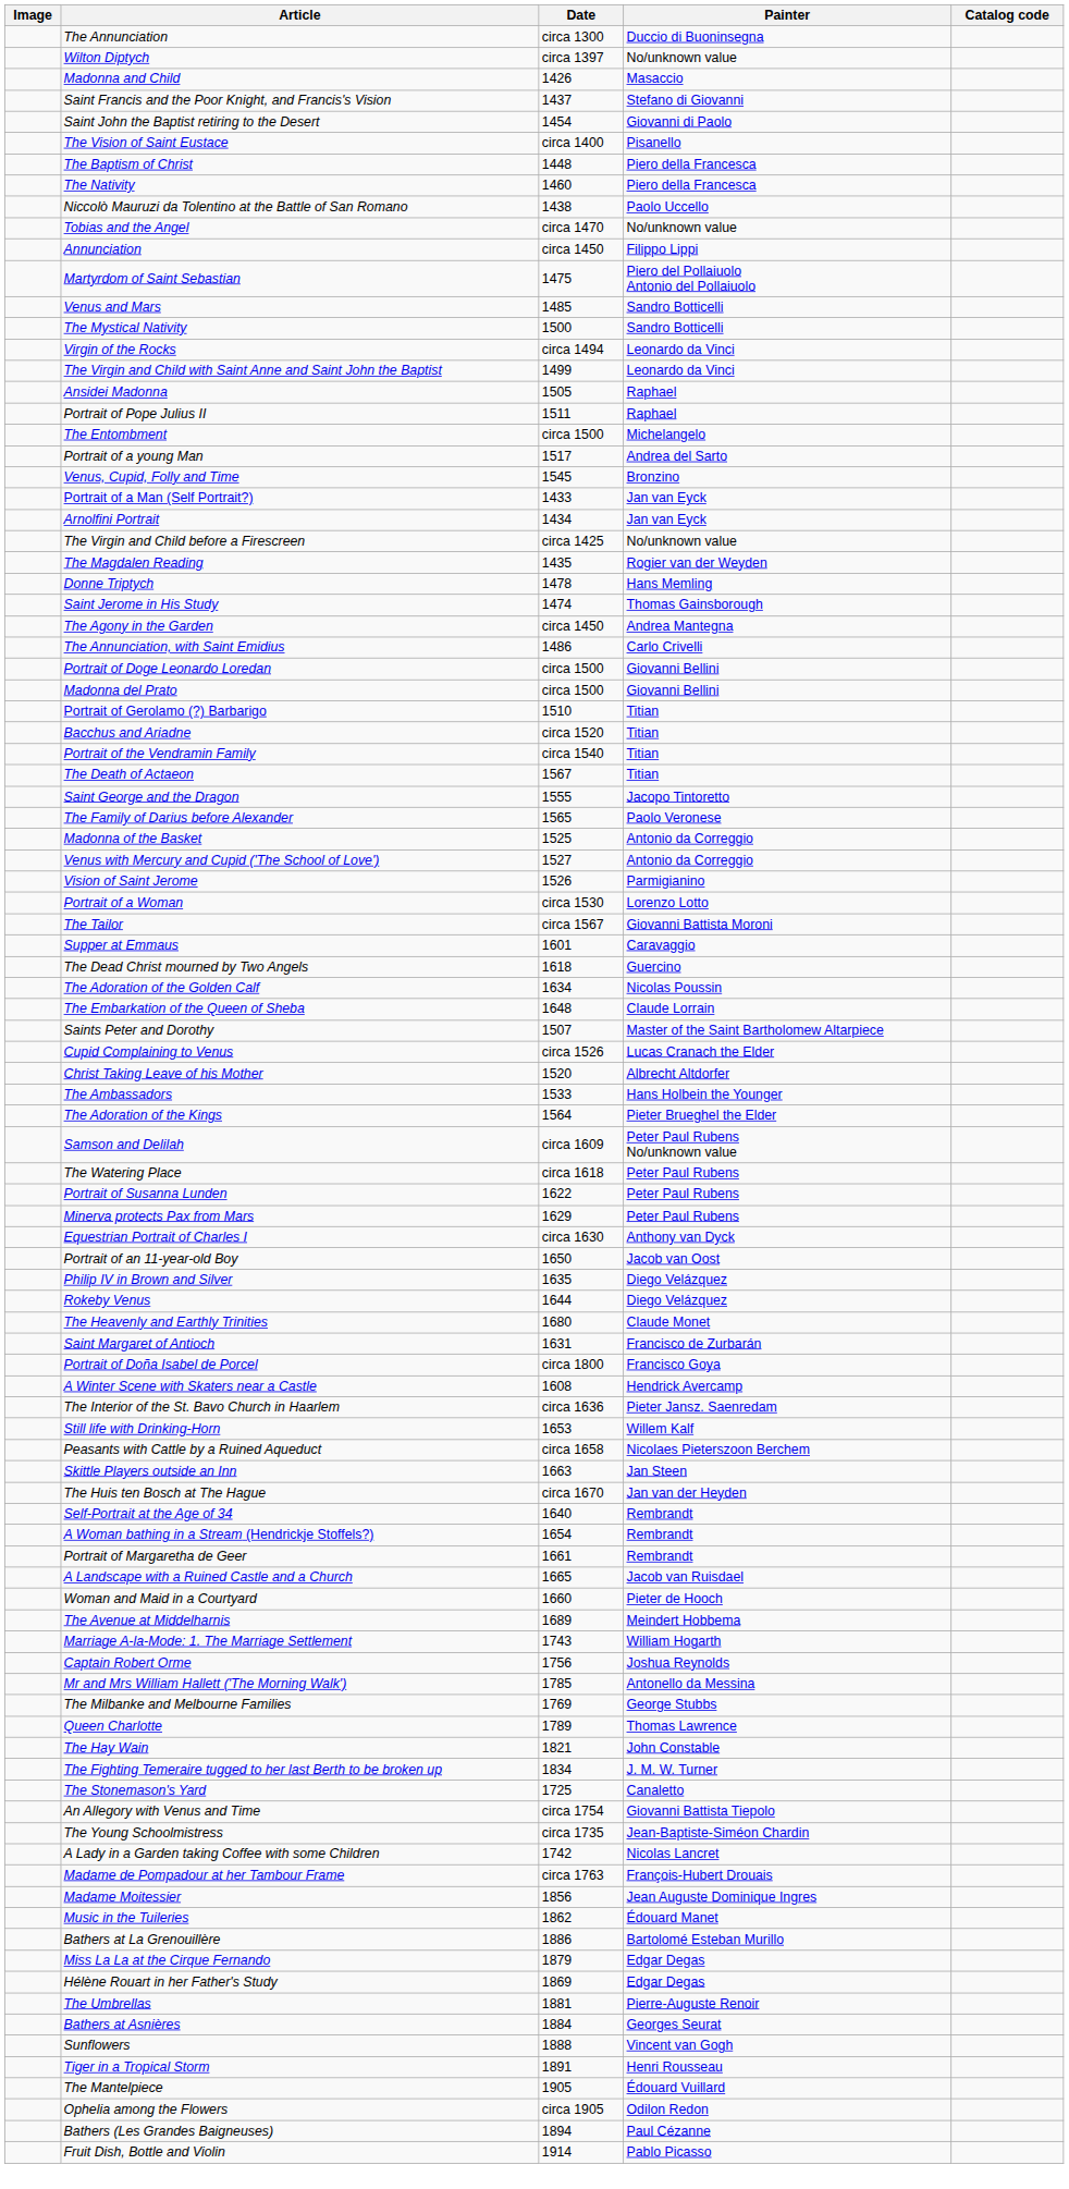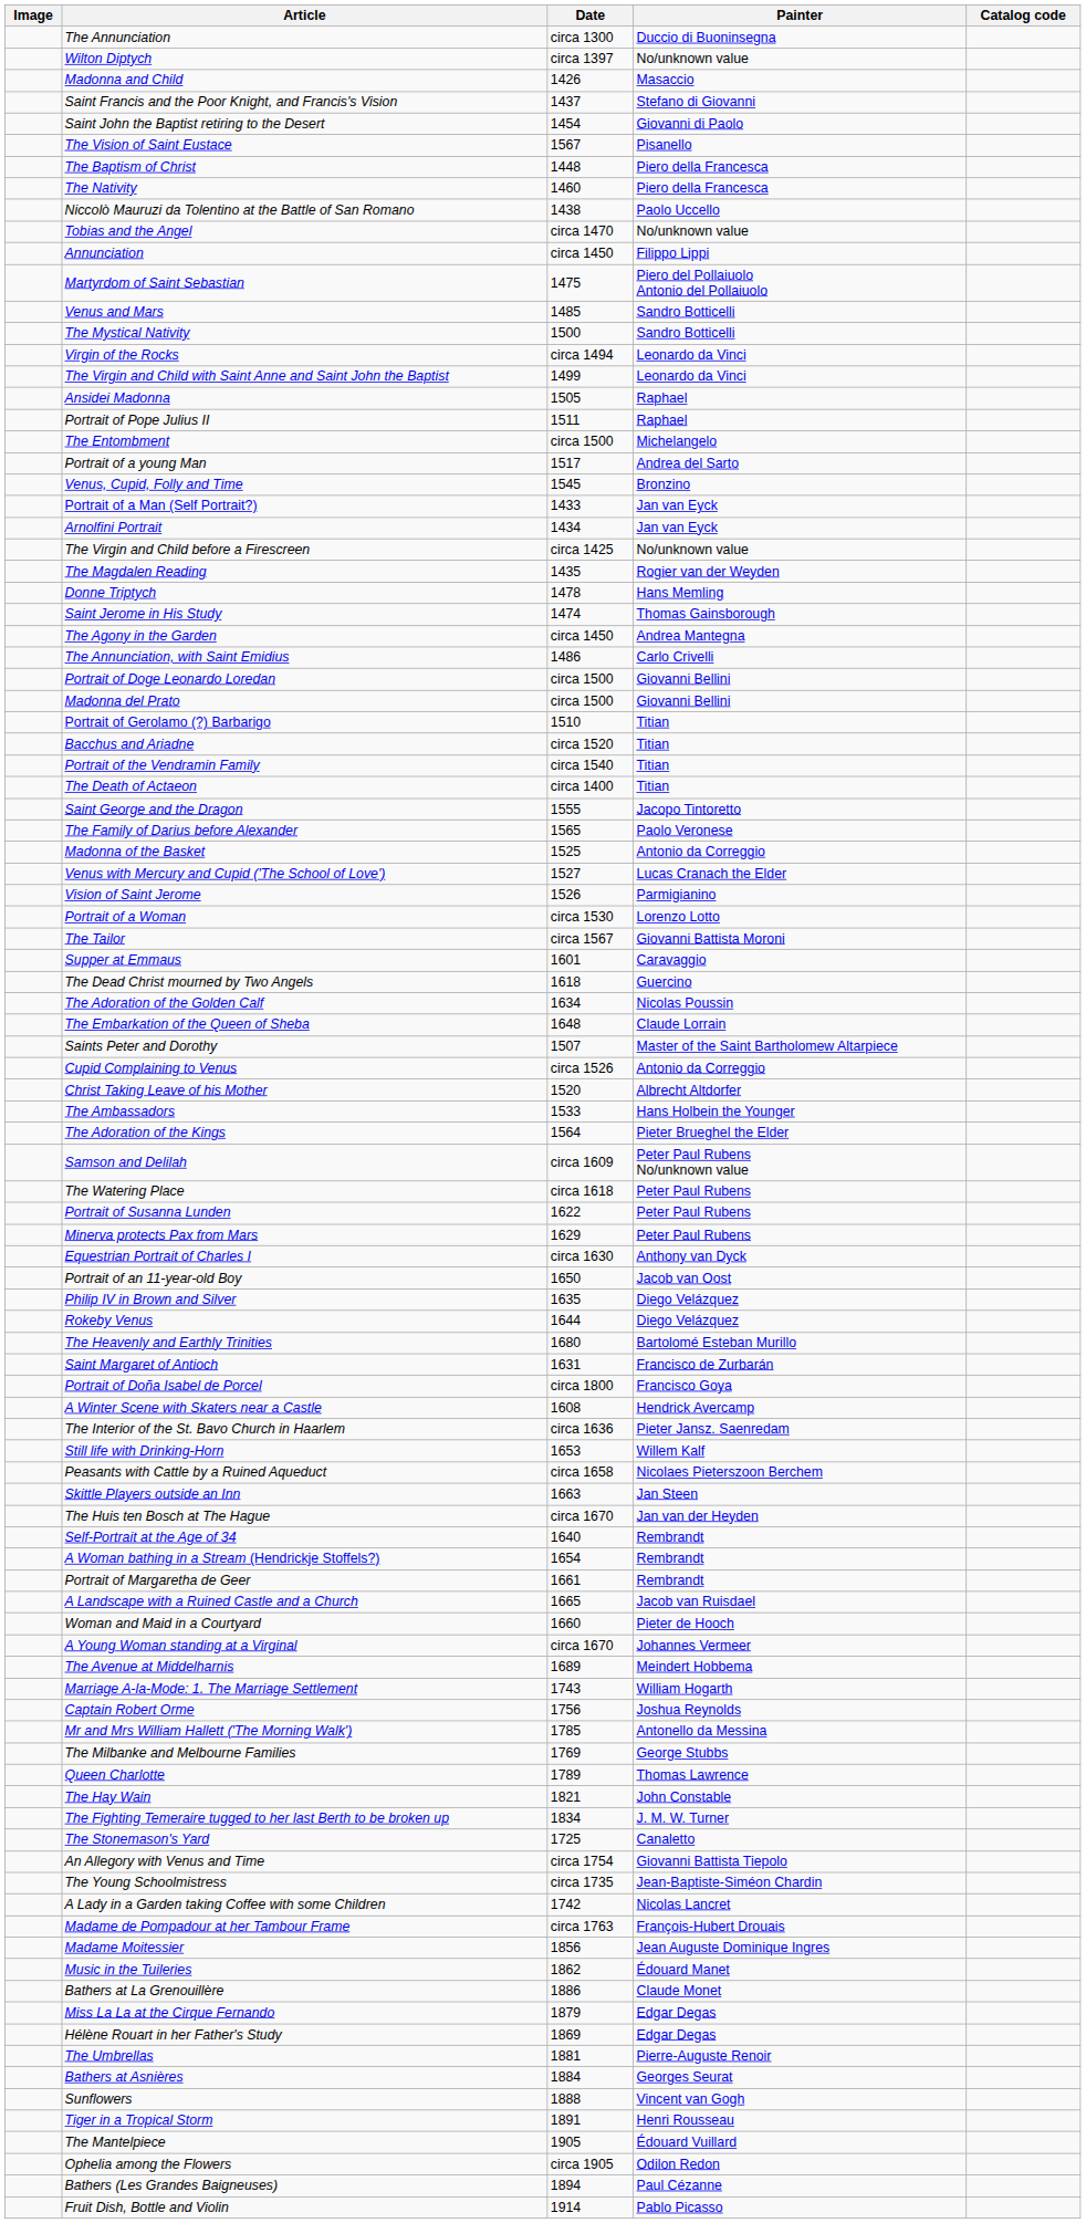The Vision of Saint Eustace | Date: circa 1400 -> 1567
The Death of Actaeon | Date: 1567 -> circa 1400
Venus with Mercury and Cupid ('The School of Love') | Painter: Antonio da Correggio -> Lucas Cranach the Elder
Cupid Complaining to Venus | Painter: Lucas Cranach the Elder -> Antonio da Correggio
The Heavenly and Earthly Trinities | Painter: Claude Monet -> Bartolomé Esteban Murillo
+ row: A Young Woman standing at a Virginal | circa 1670 | Johannes Vermeer
Bathers at La Grenouillère | Painter: Bartolomé Esteban Murillo -> Claude Monet
